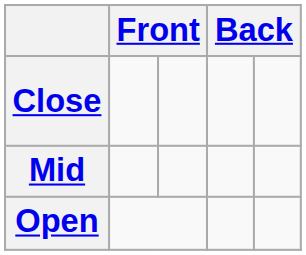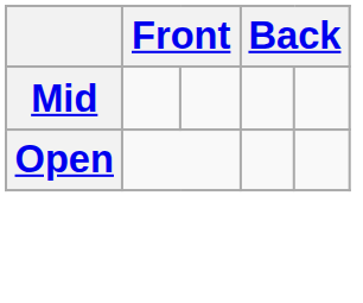- row: Close
